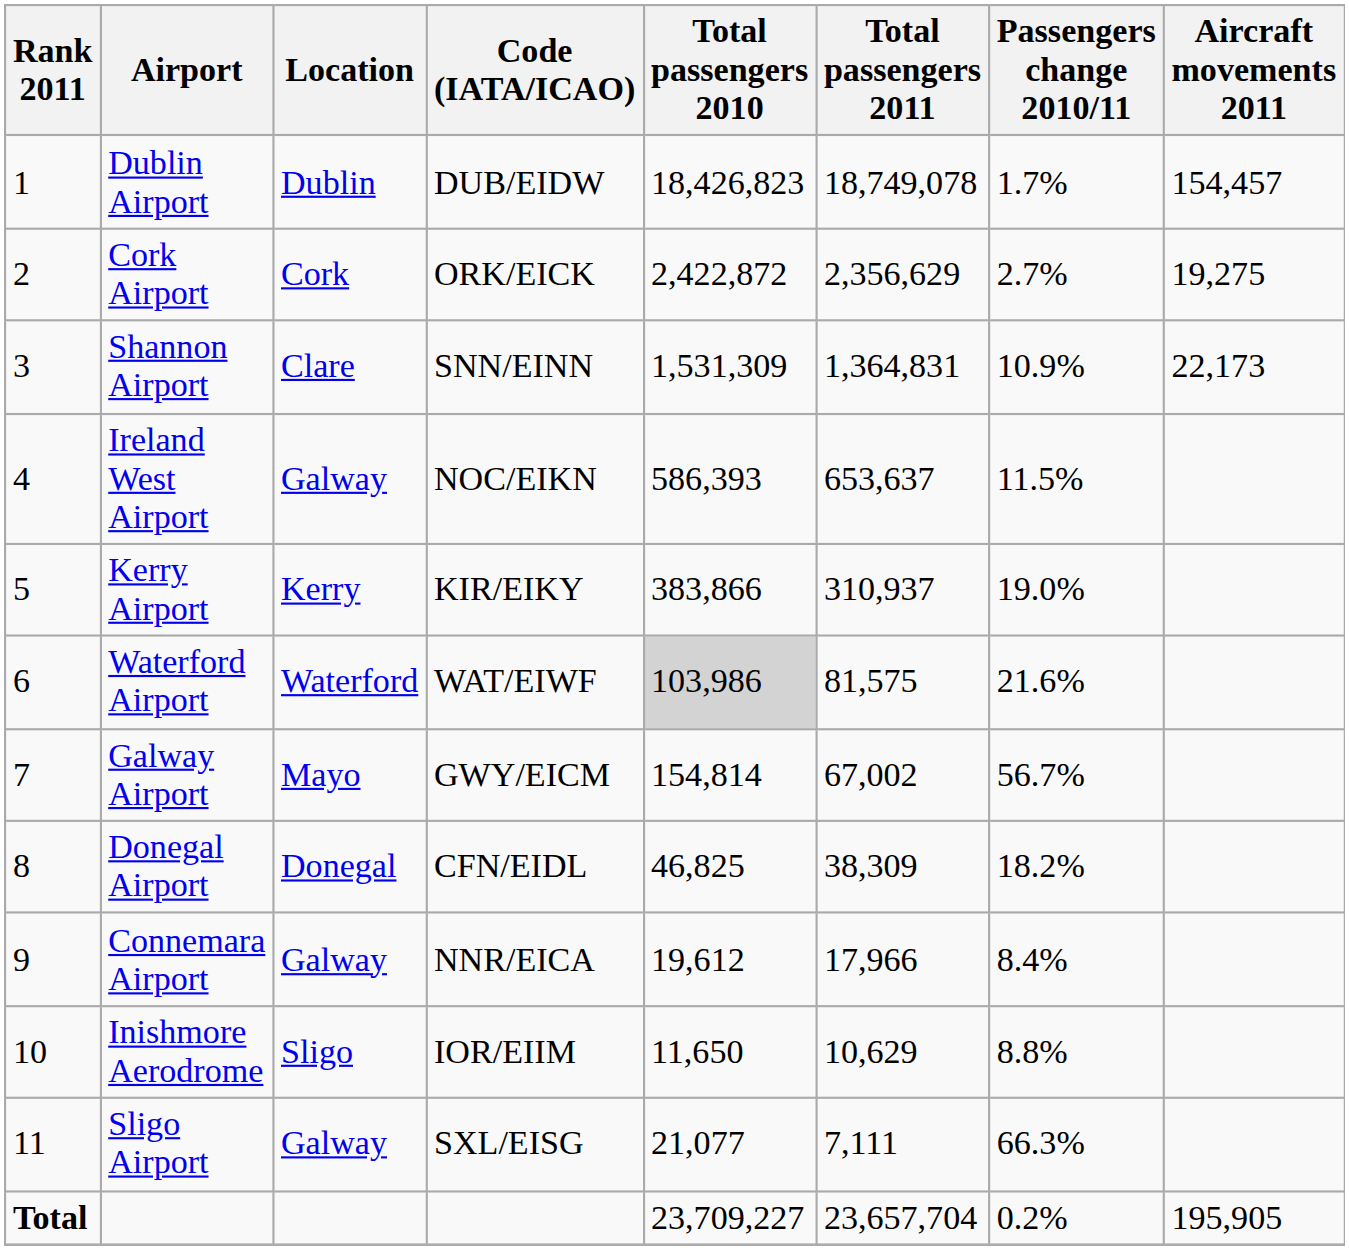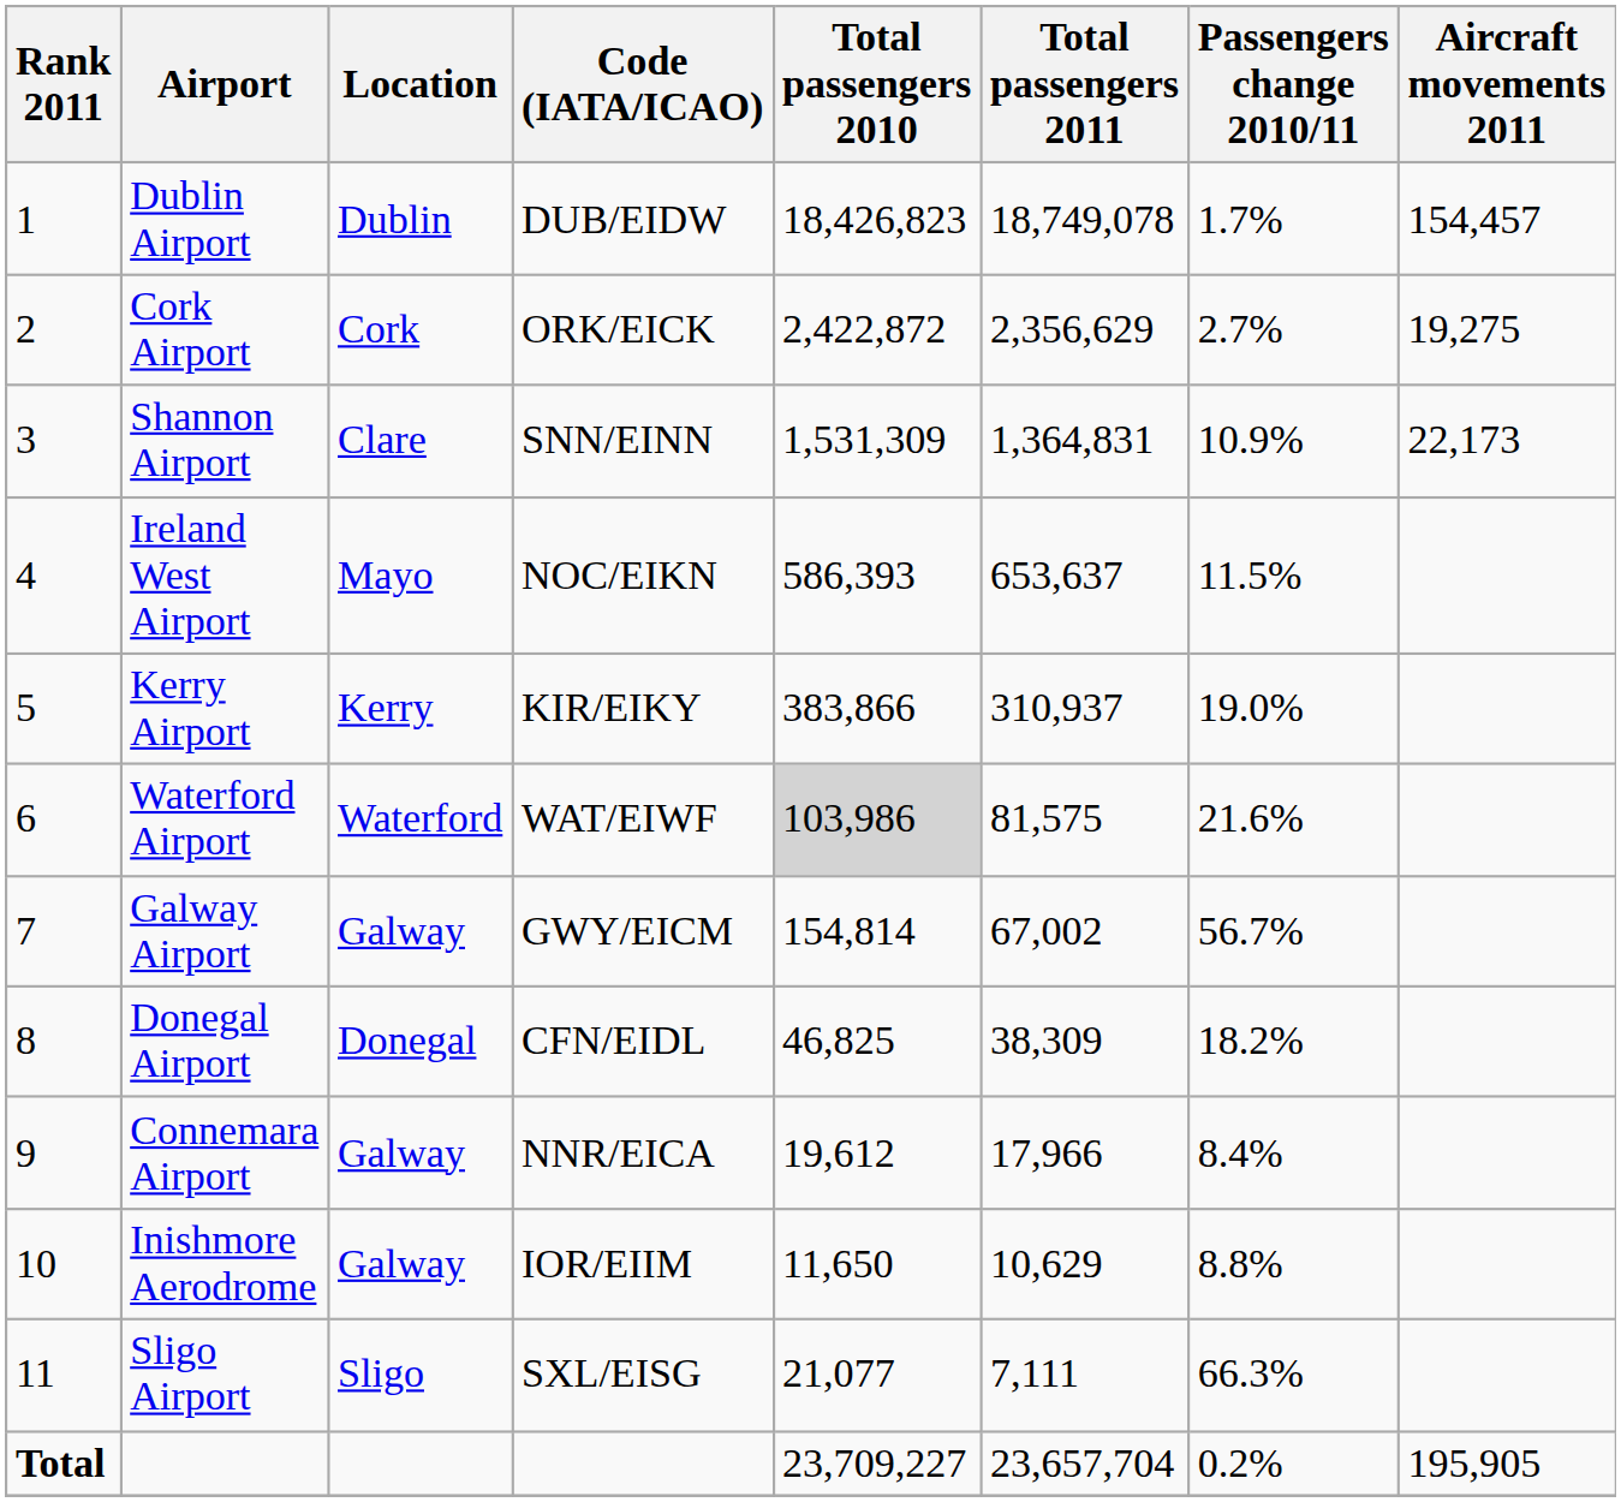Ireland West Airport | Location: Galway -> Mayo
Galway Airport | Location: Mayo -> Galway
Inishmore Aerodrome | Location: Sligo -> Galway
Sligo Airport | Location: Galway -> Sligo
